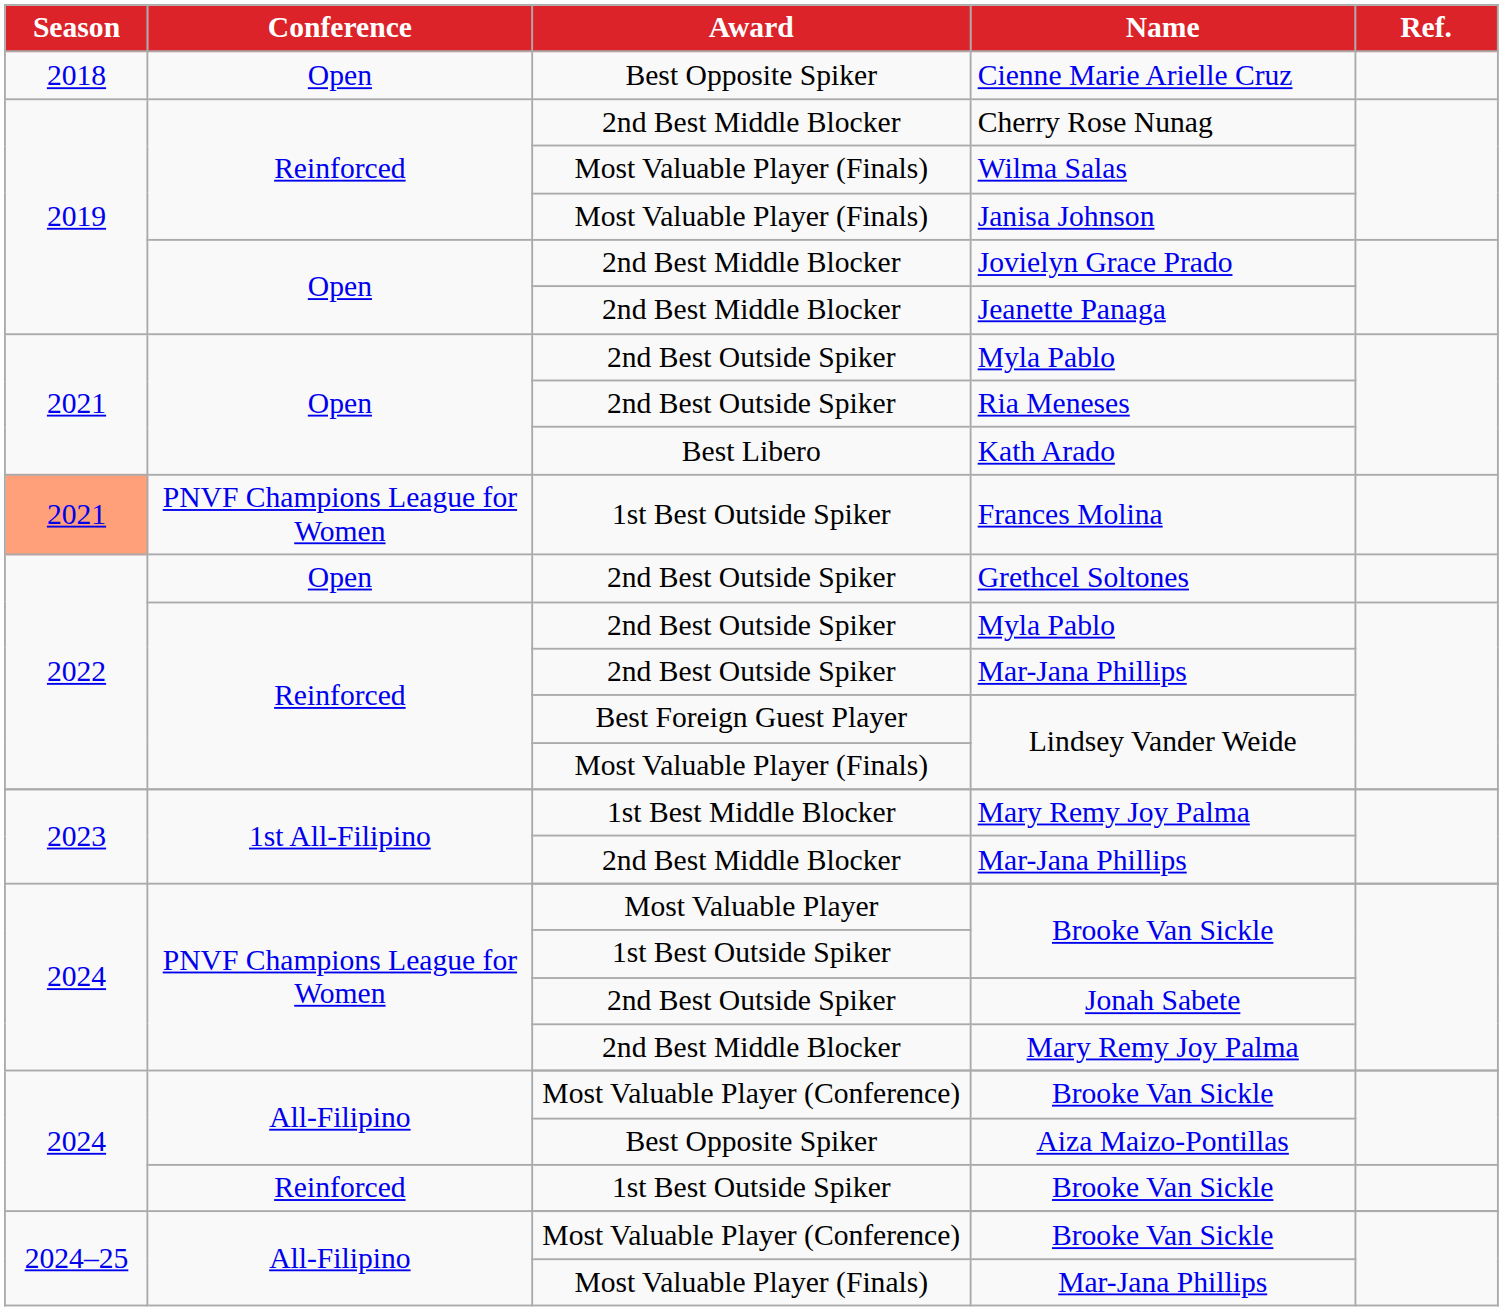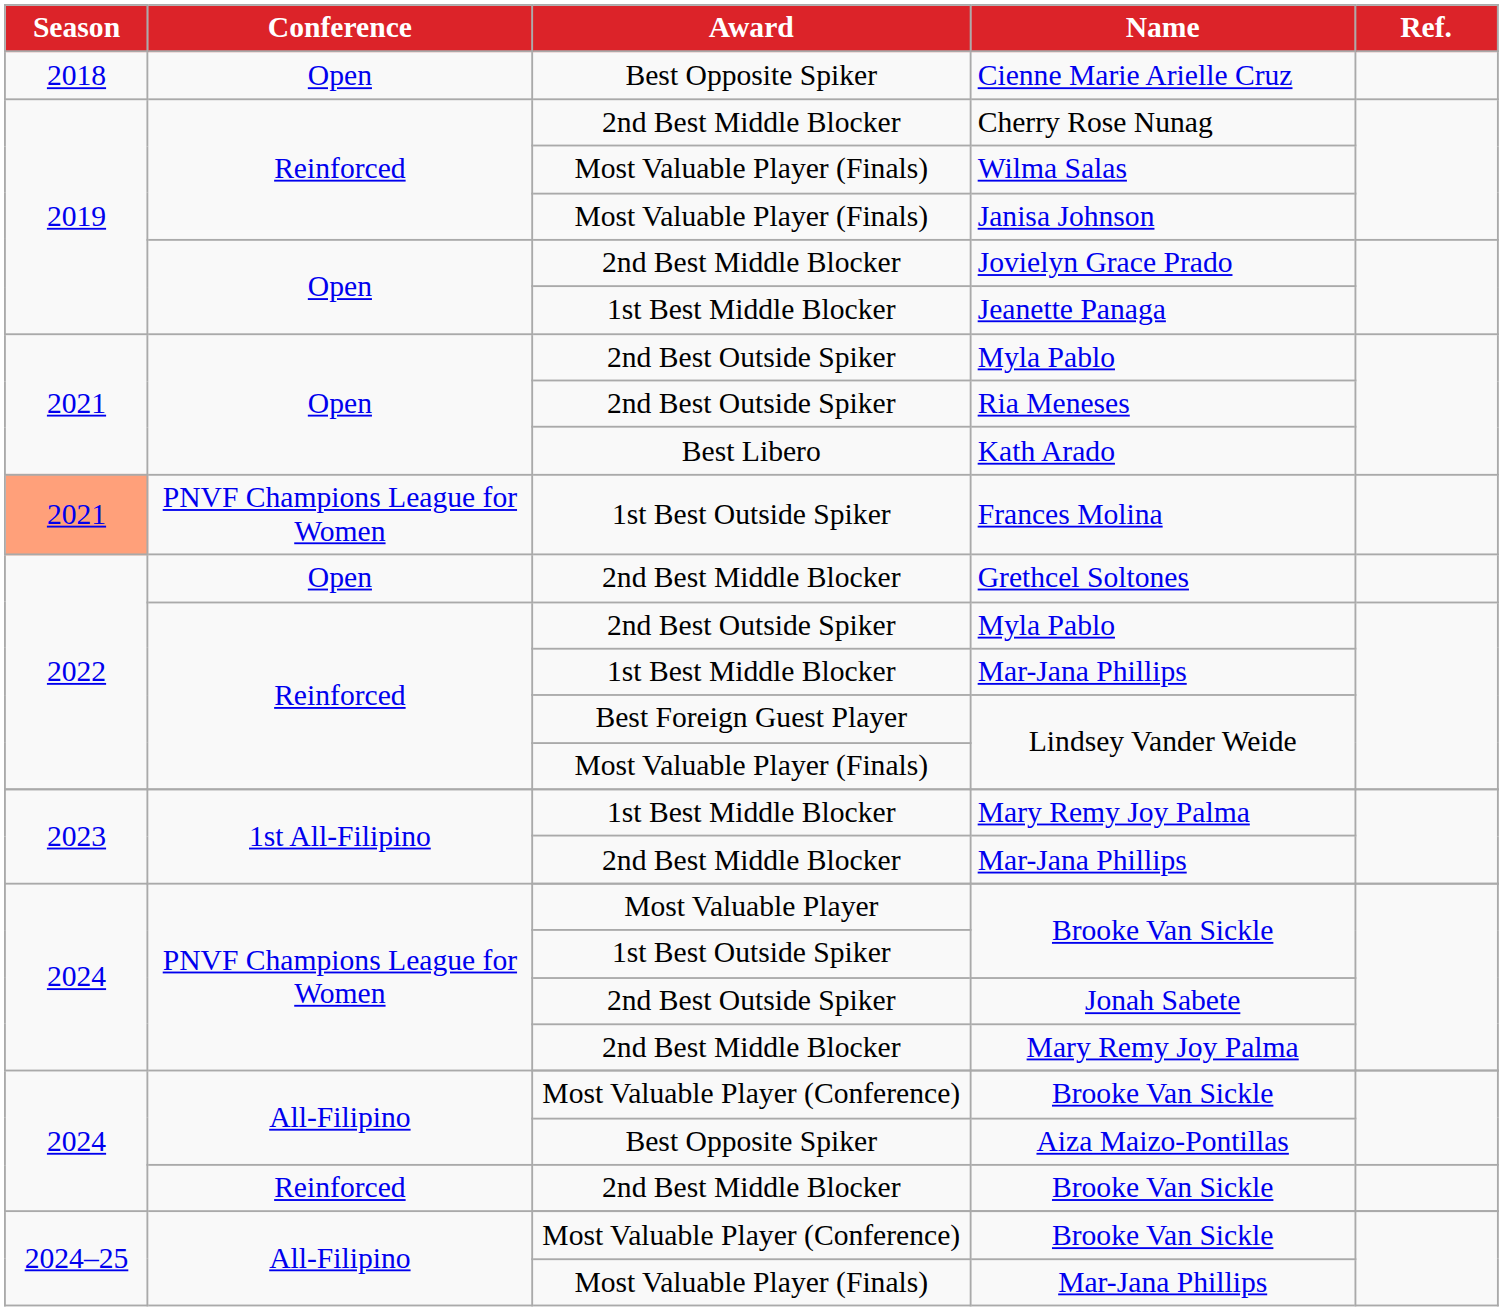Jeanette Panaga | Award: 2nd Best Middle Blocker -> 1st Best Middle Blocker
Grethcel Soltones | Award: 2nd Best Outside Spiker -> 2nd Best Middle Blocker
Reinforced / Mar-Jana Phillips | Award: 2nd Best Outside Spiker -> 1st Best Middle Blocker
Reinforced / Brooke Van Sickle | Award: 1st Best Outside Spiker -> 2nd Best Middle Blocker
